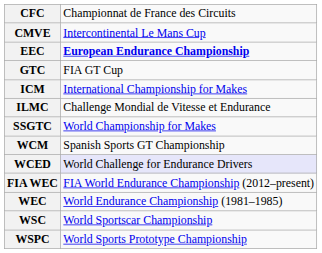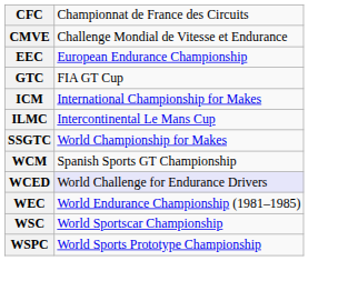CMVE | column 2: Intercontinental Le Mans Cup -> Challenge Mondial de Vitesse et Endurance
EEC | column 2: bold -> normal
ILMC | column 2: Challenge Mondial de Vitesse et Endurance -> Intercontinental Le Mans Cup
- row: FIA WEC | FIA World Endurance Championship (2012–present)
